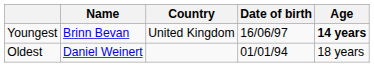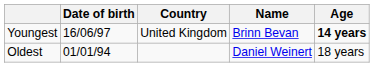columns swapped: Name <-> Date of birth
